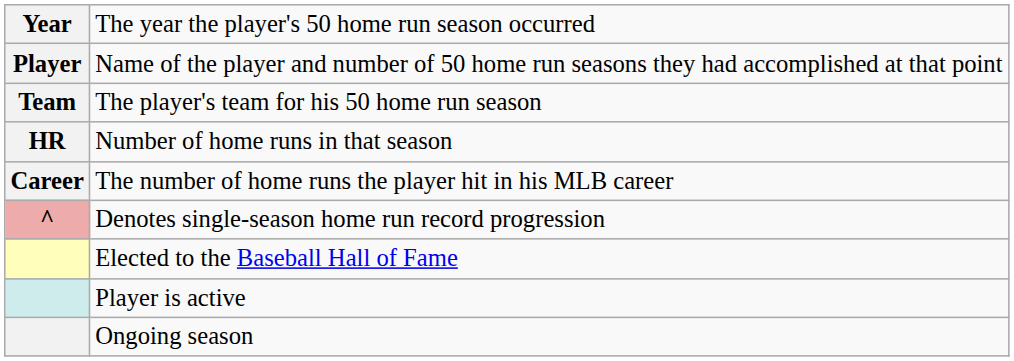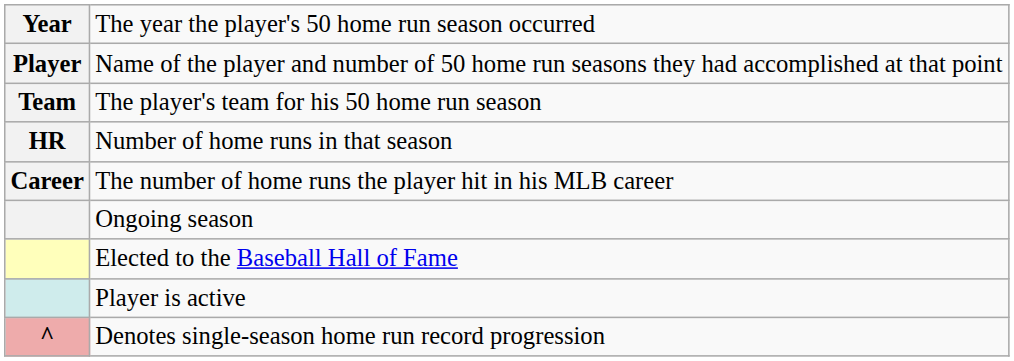rows swapped: Denotes single-season home run record progression <-> Ongoing season
